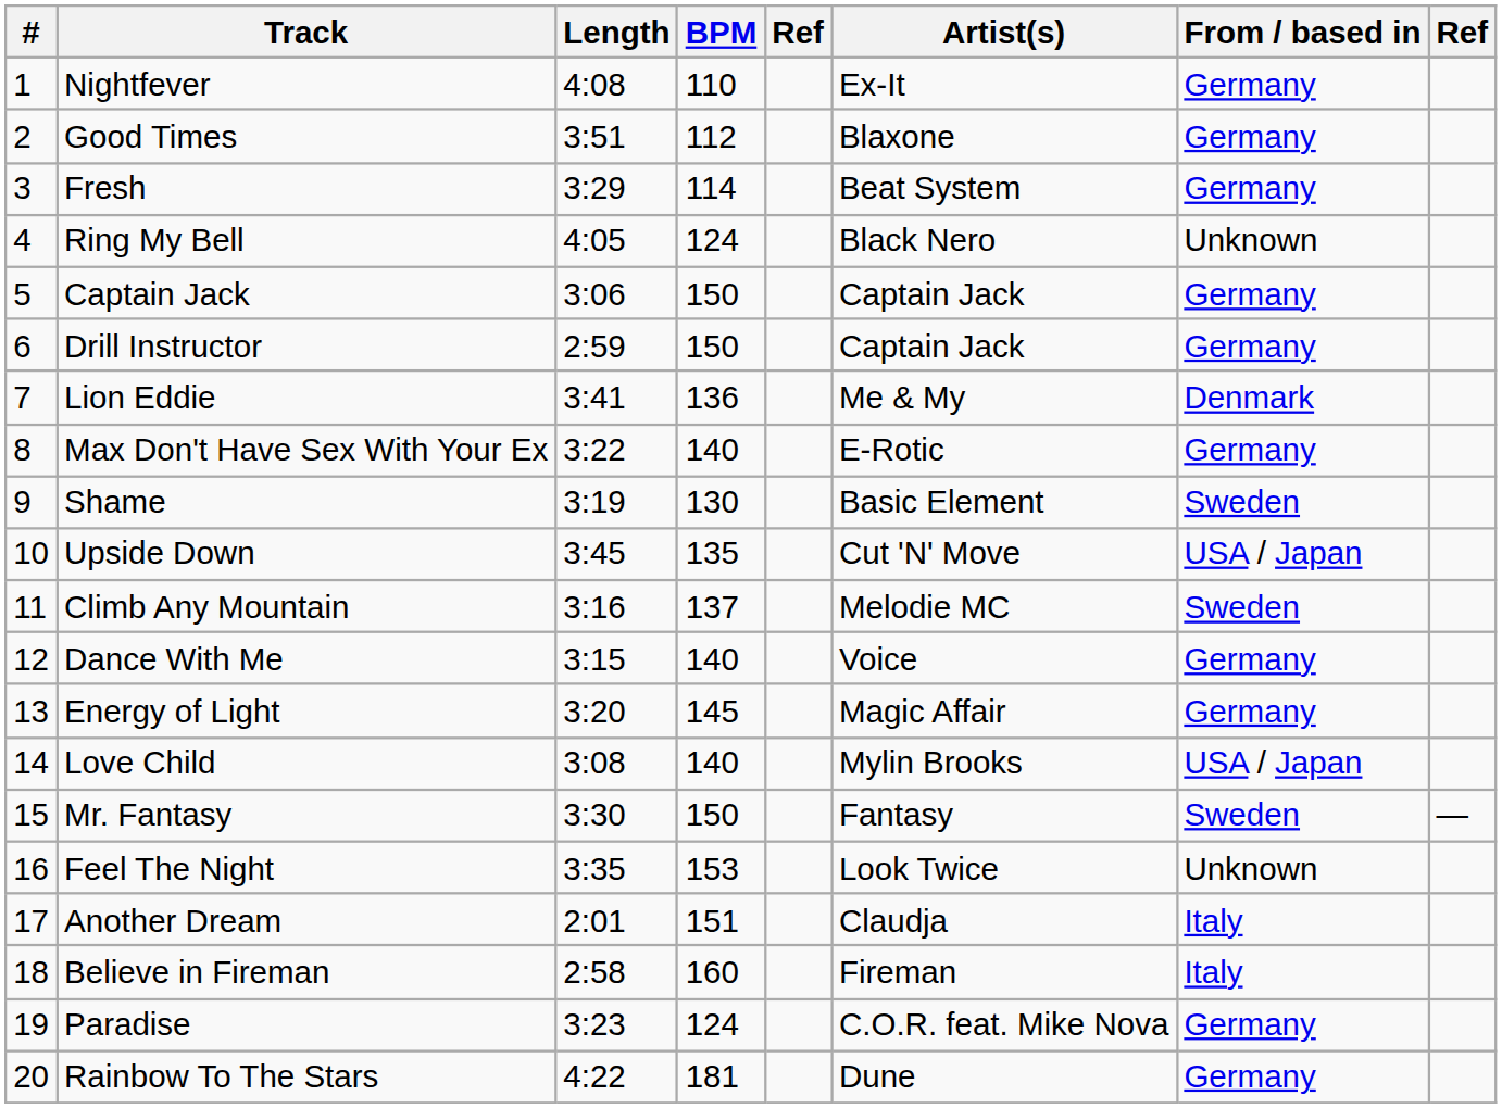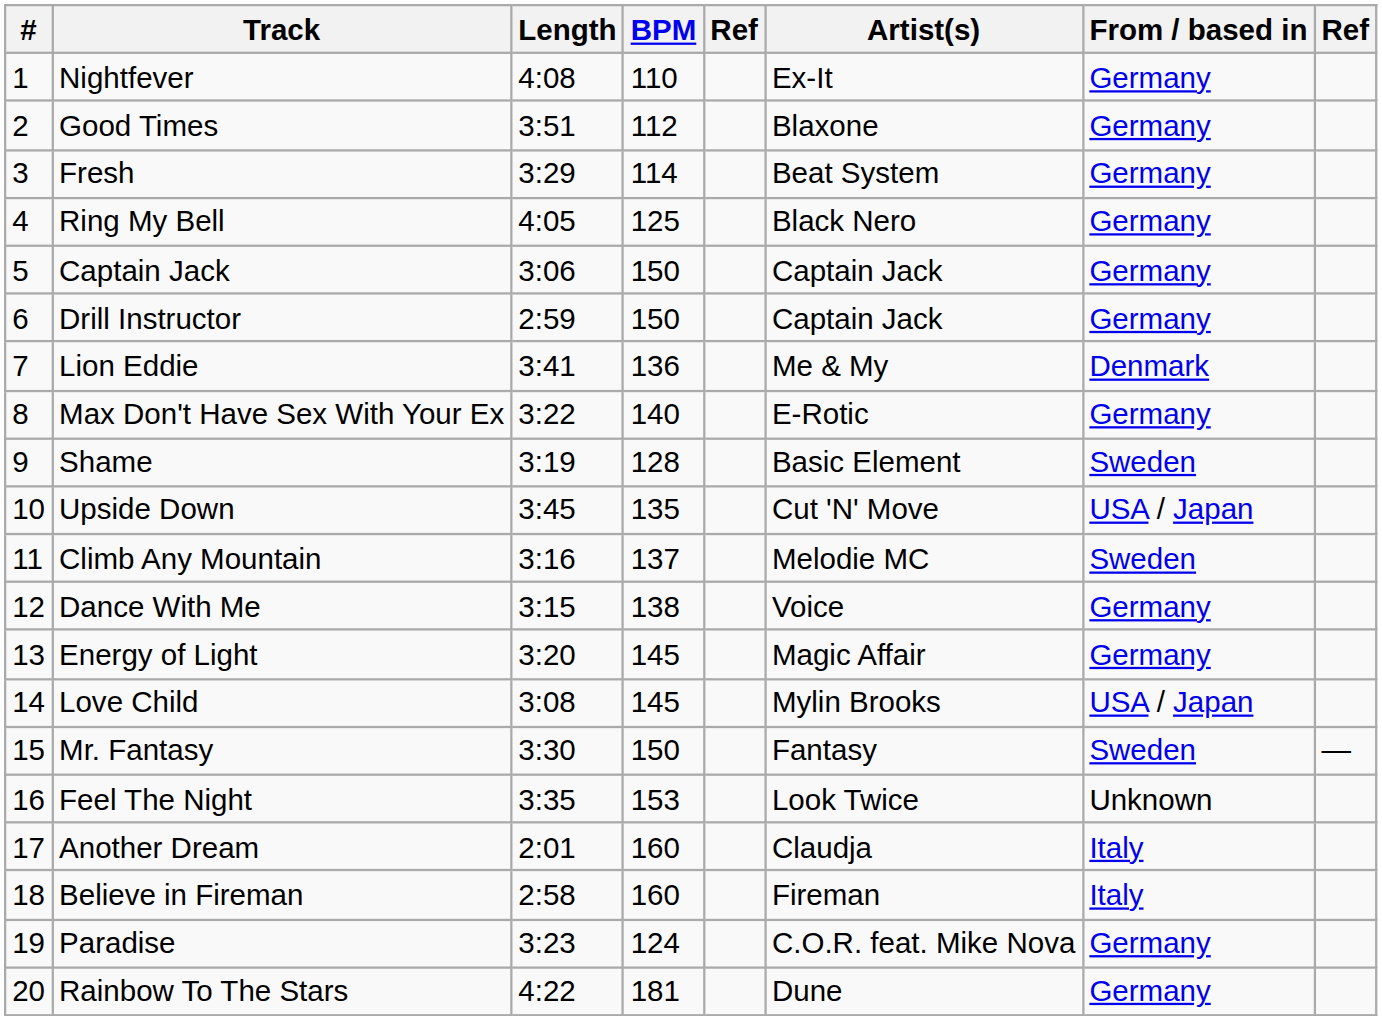Ring My Bell | BPM: 124 -> 125
Ring My Bell | From / based in: Unknown -> Germany
Shame | BPM: 130 -> 128
Dance With Me | BPM: 140 -> 138
Love Child | BPM: 140 -> 145
Another Dream | BPM: 151 -> 160
